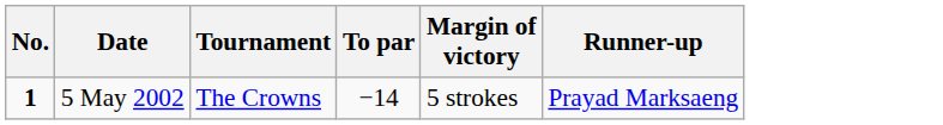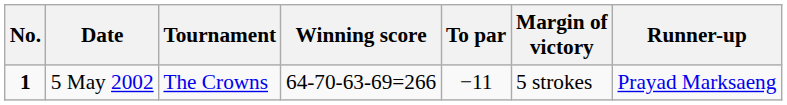+ column: Winning score | 64-70-63-69=266
5 May 2002 | To par: −14 -> −11
